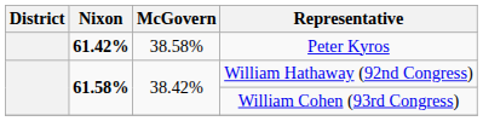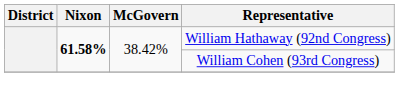- row: 61.42% | 38.58% | Peter Kyros
